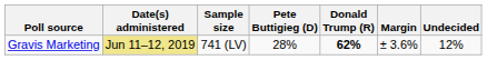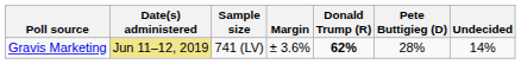columns swapped: Margin <-> Pete Buttigieg (D)
Gravis Marketing | Undecided: 12% -> 14%
